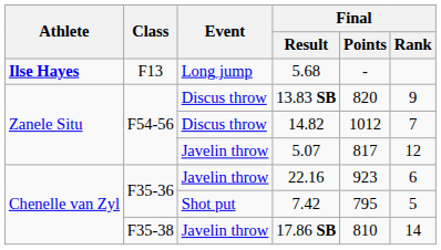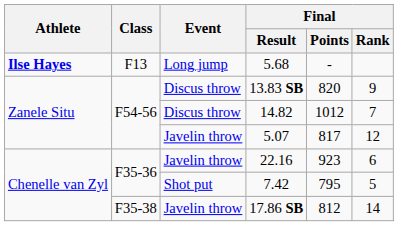17.86 SB | Final / Points: 810 -> 812
